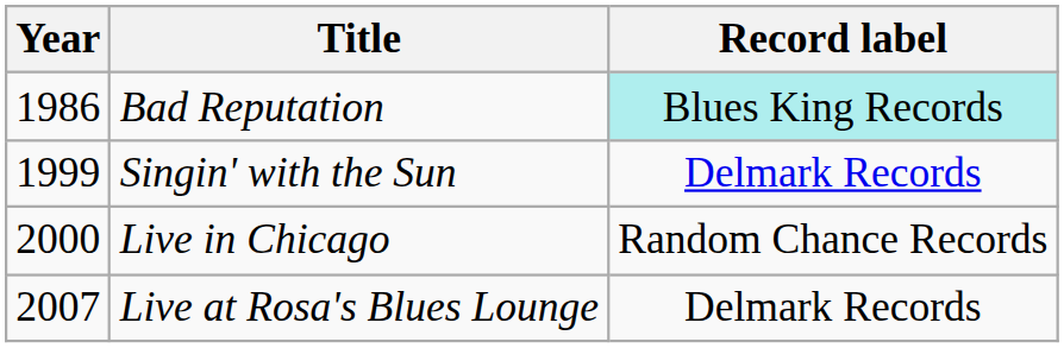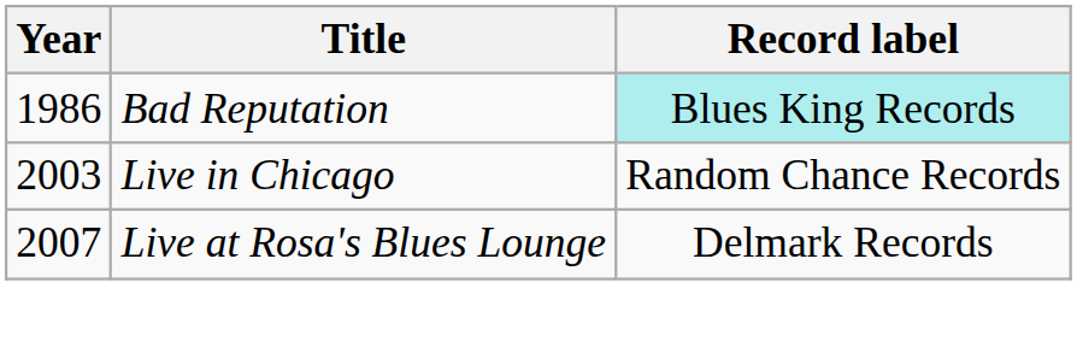- row: 1999 | Singin' with the Sun | Delmark Records
Live in Chicago | Year: 2000 -> 2003
